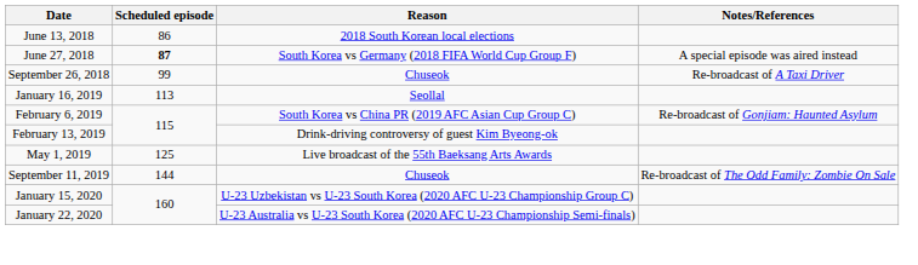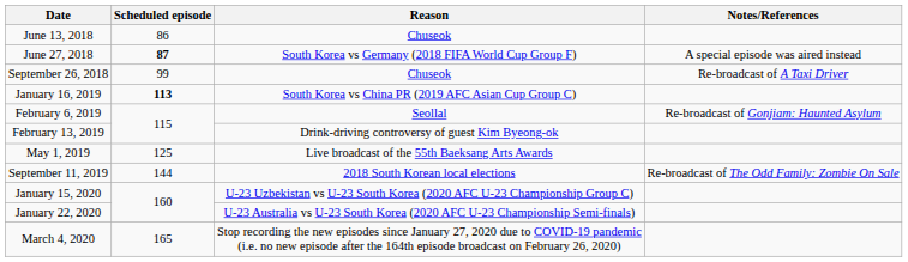June 13, 2018 | Reason: 2018 South Korean local elections -> Chuseok
January 16, 2019 | Scheduled episode: normal -> bold
January 16, 2019 | Reason: Seollal -> South Korea vs China PR (2019 AFC Asian Cup Group C)
February 6, 2019 | Reason: South Korea vs China PR (2019 AFC Asian Cup Group C) -> Seollal
September 11, 2019 | Reason: Chuseok -> 2018 South Korean local elections
+ row: March 4, 2020 | 165 | Stop recording the new episodes since January 27, 2020 due to COVID-19 pandemic (i.e. no new episode after the 164th episode broadcast on February 26, 2020)
